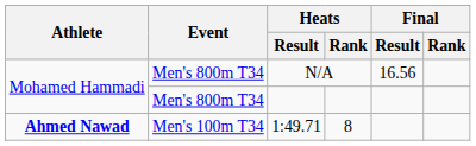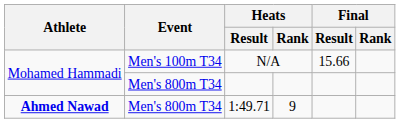N/A | Event: Men's 800m T34 -> Men's 100m T34
N/A | Final / Result: 16.56 -> 15.66
1:49.71 | Event: Men's 100m T34 -> Men's 800m T34
1:49.71 | Heats / Rank: 8 -> 9
